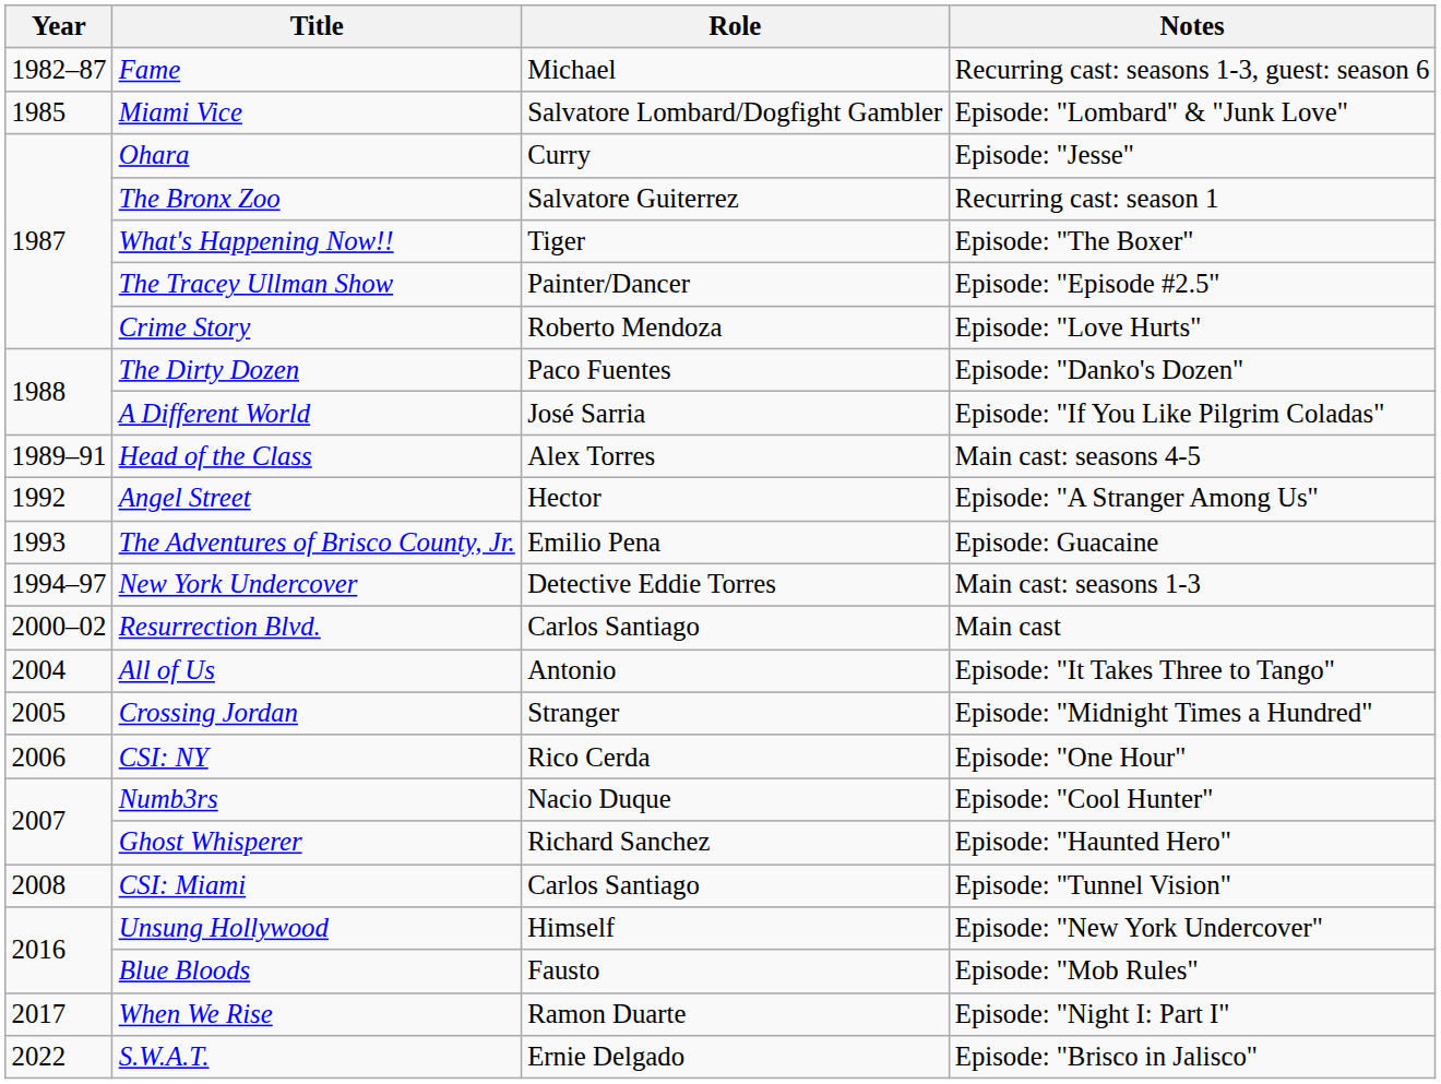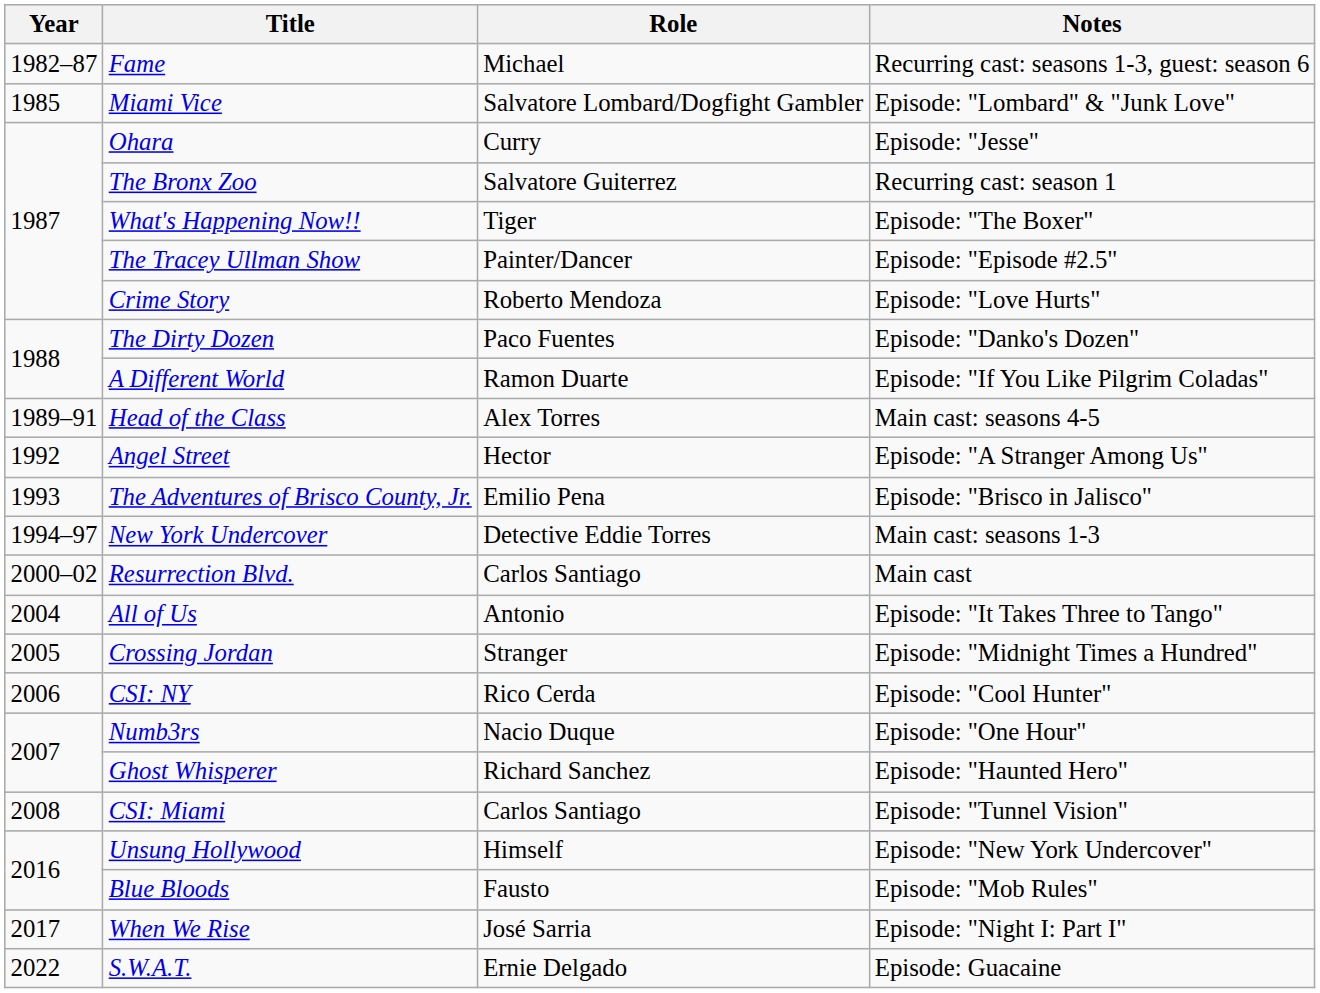A Different World | Role: José Sarria -> Ramon Duarte
The Adventures of Brisco County, Jr. | Notes: Episode: Guacaine -> Episode: "Brisco in Jalisco"
CSI: NY | Notes: Episode: "One Hour" -> Episode: "Cool Hunter"
Numb3rs | Notes: Episode: "Cool Hunter" -> Episode: "One Hour"
When We Rise | Role: Ramon Duarte -> José Sarria
S.W.A.T. | Notes: Episode: "Brisco in Jalisco" -> Episode: Guacaine
